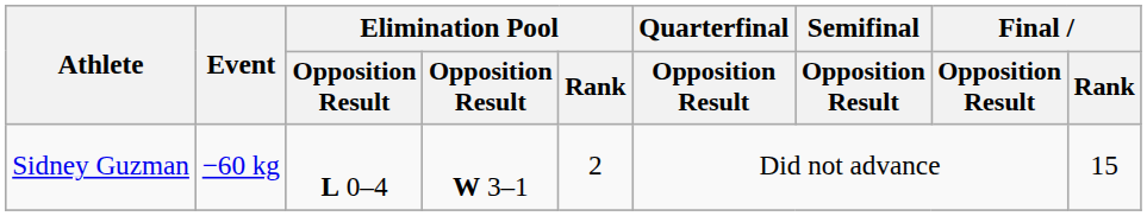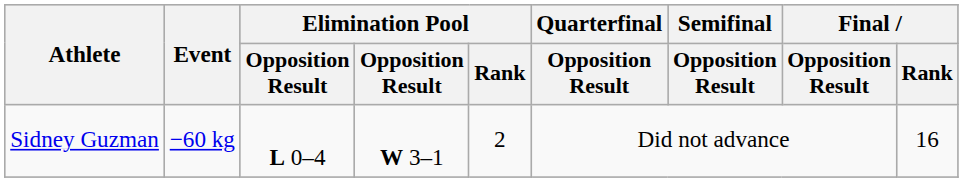Sidney Guzman | Final / Rank: 15 -> 16
